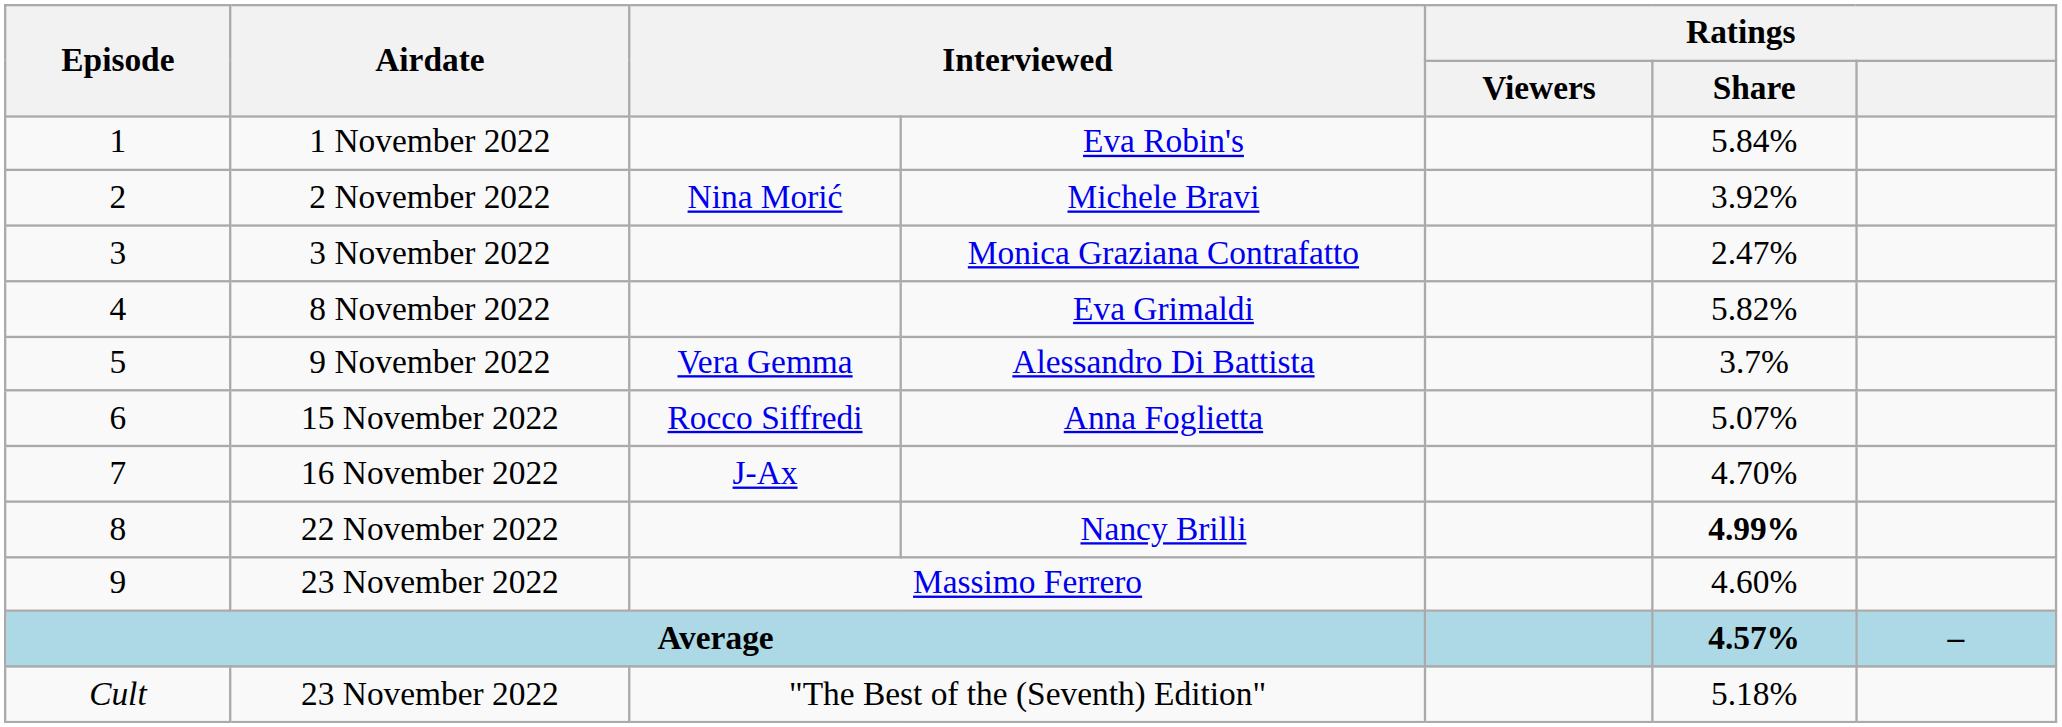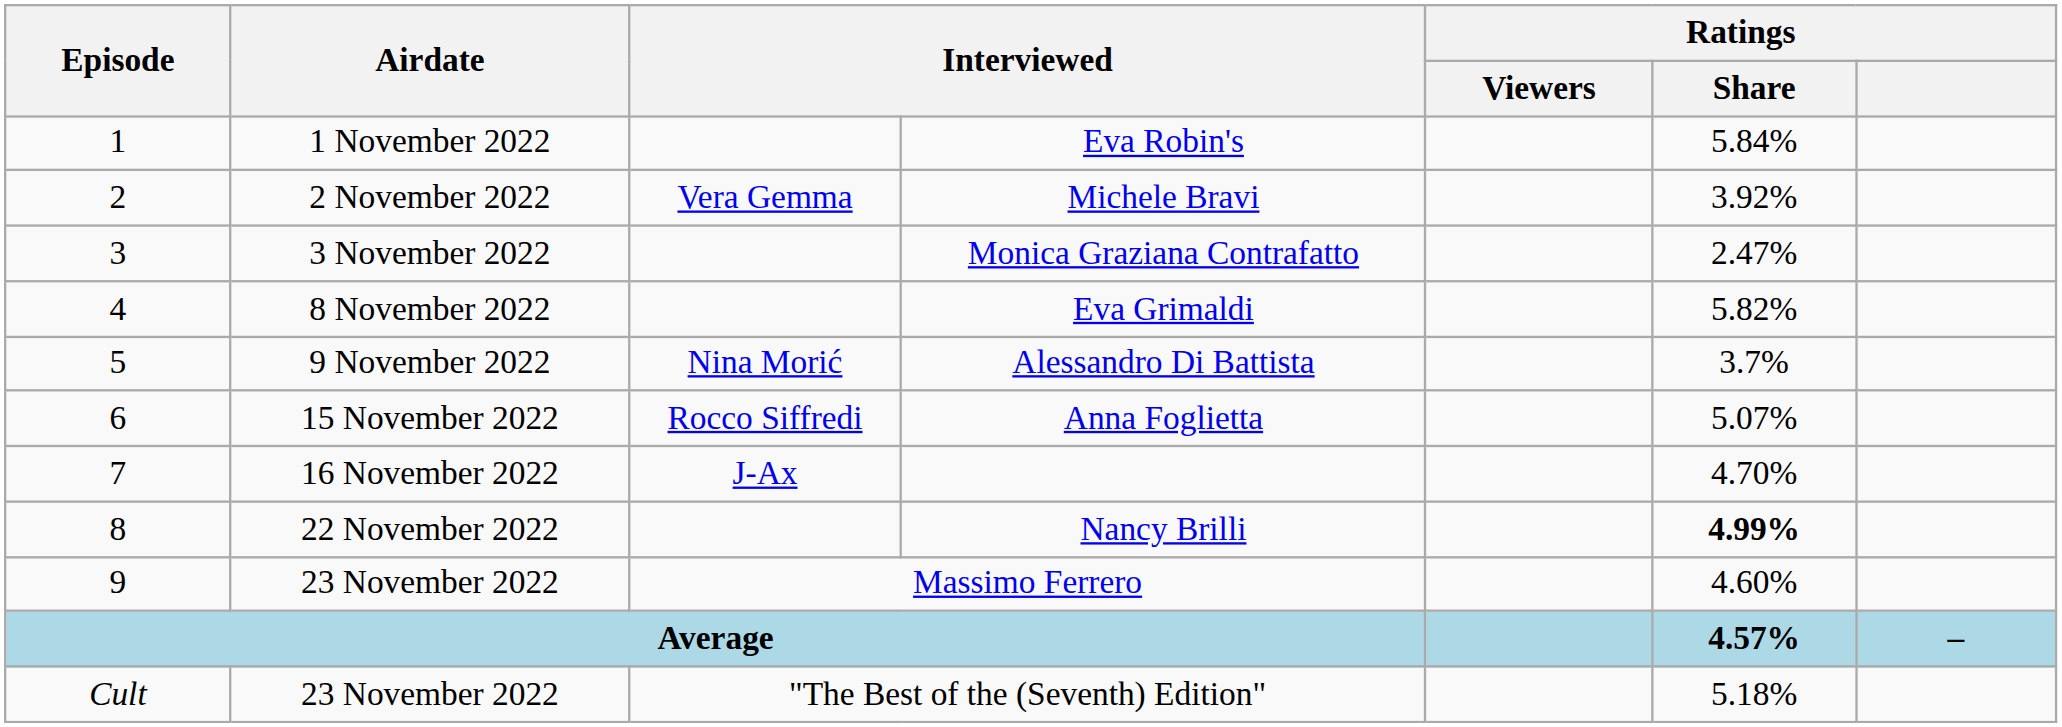Michele Bravi | column 3: Nina Morić -> Vera Gemma
Alessandro Di Battista | column 3: Vera Gemma -> Nina Morić
